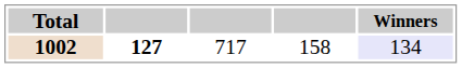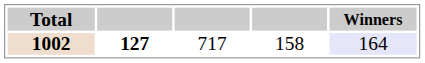1002 | Winners: 134 -> 164
